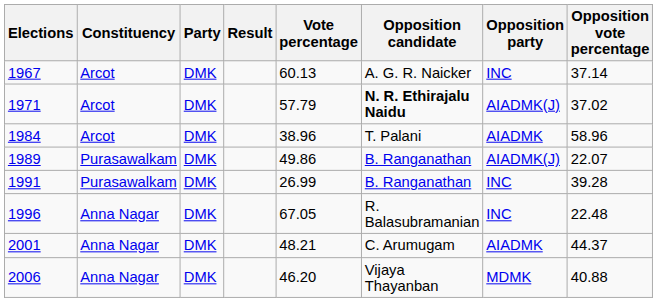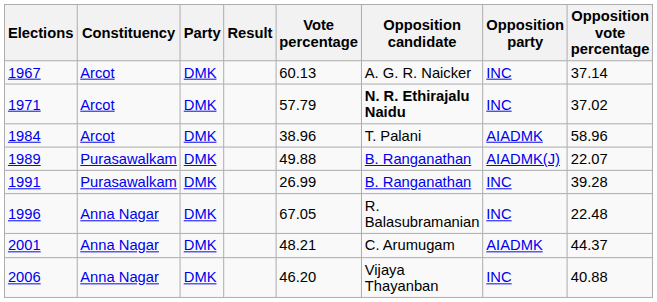1971 | Opposition party: AIADMK(J) -> INC
1989 | Vote percentage: 49.86 -> 49.88
2006 | Opposition party: MDMK -> INC
